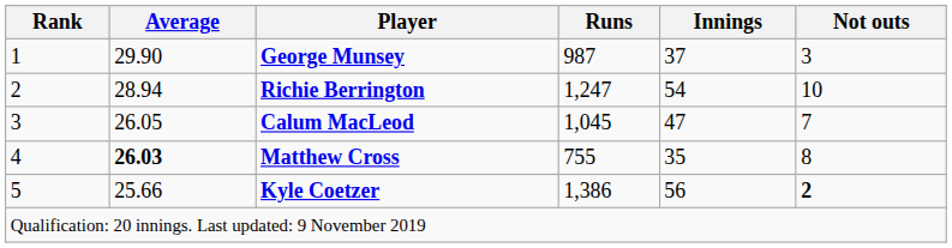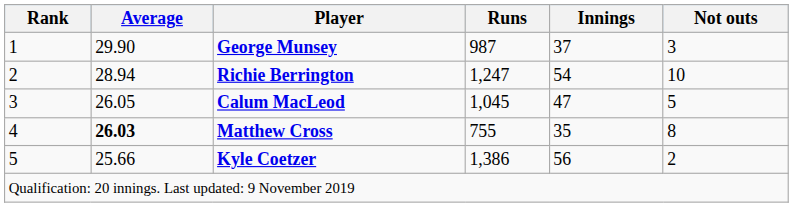Calum MacLeod | Not outs: 7 -> 5
Kyle Coetzer | Not outs: bold -> normal
